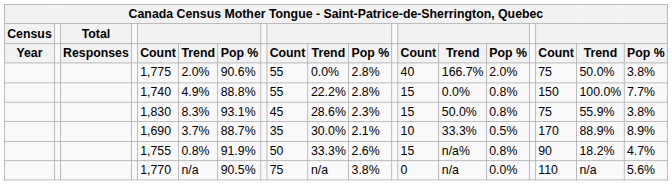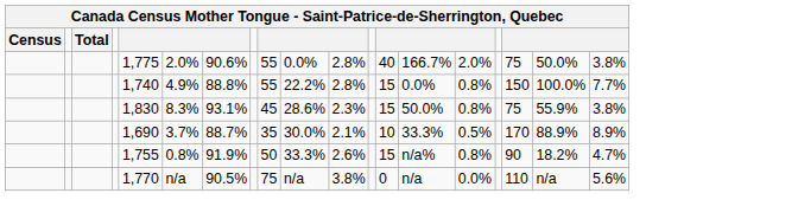- row: Year | Responses | Count | Trend | Pop % | Count | Trend | Pop % | Count | Trend | Pop % | Count | Trend | Pop %
